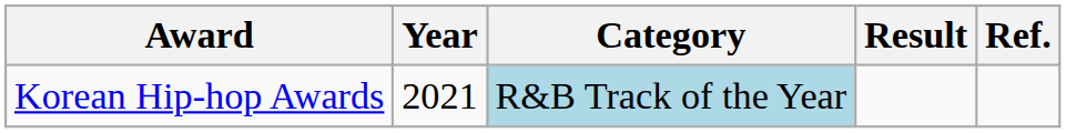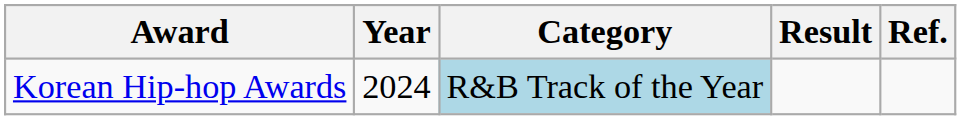Korean Hip-hop Awards | Year: 2021 -> 2024
